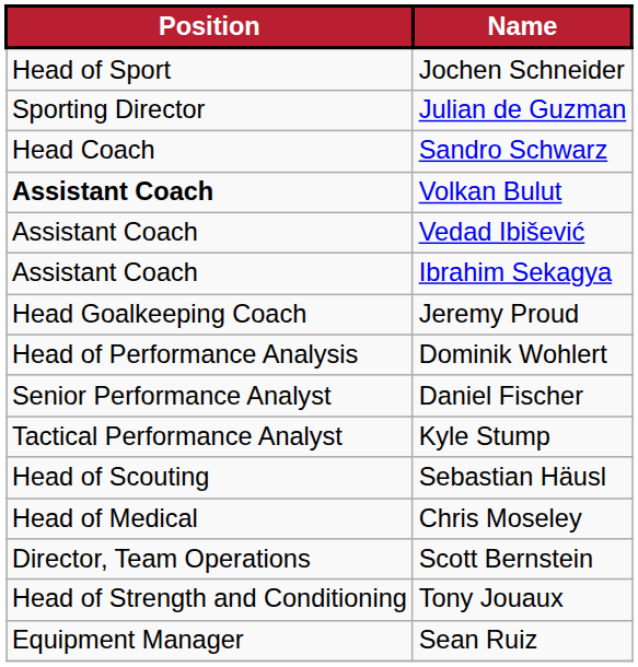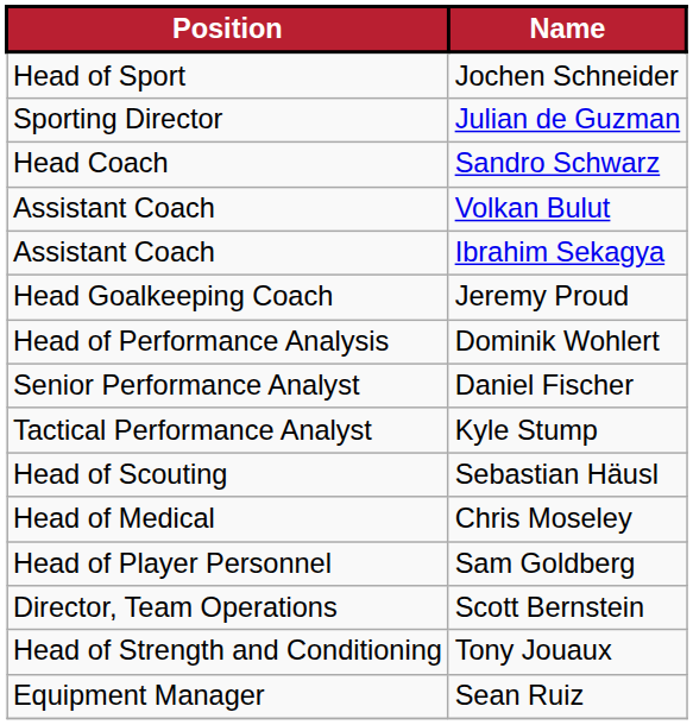Volkan Bulut | Position: bold -> normal
- row: Assistant Coach | Vedad Ibišević
+ row: Head of Player Personnel | Sam Goldberg
